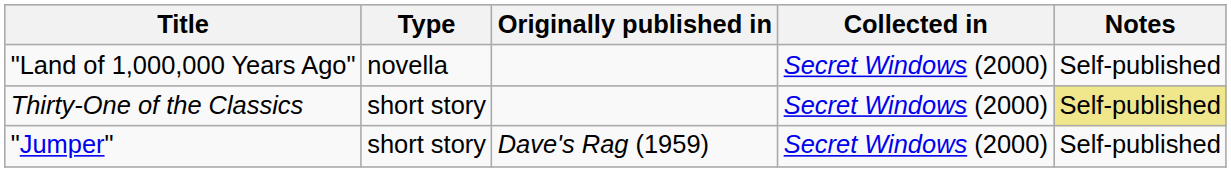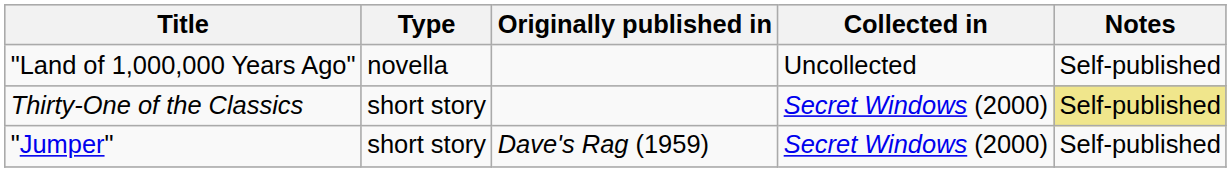"Land of 1,000,000 Years Ago" | Collected in: Secret Windows (2000) -> Uncollected
